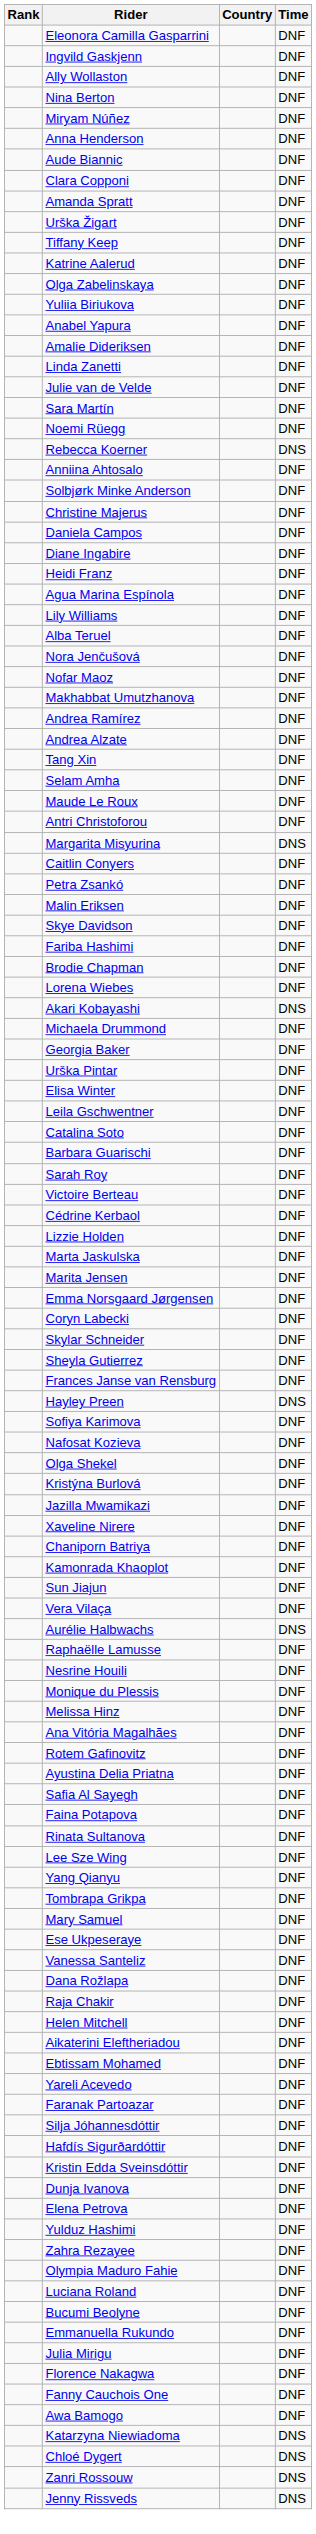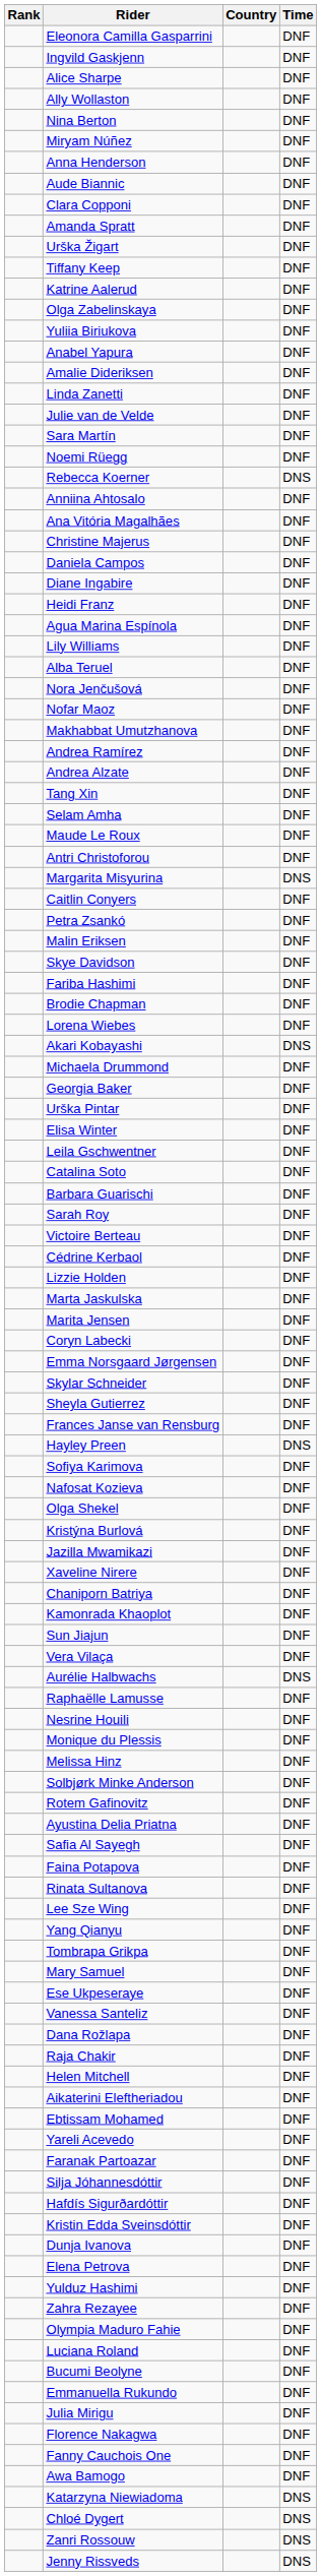+ row: Alice Sharpe | DNF
rows swapped: Solbjørk Minke Anderson <-> Ana Vitória Magalhães
rows swapped: Emma Norsgaard Jørgensen <-> Coryn Labecki
